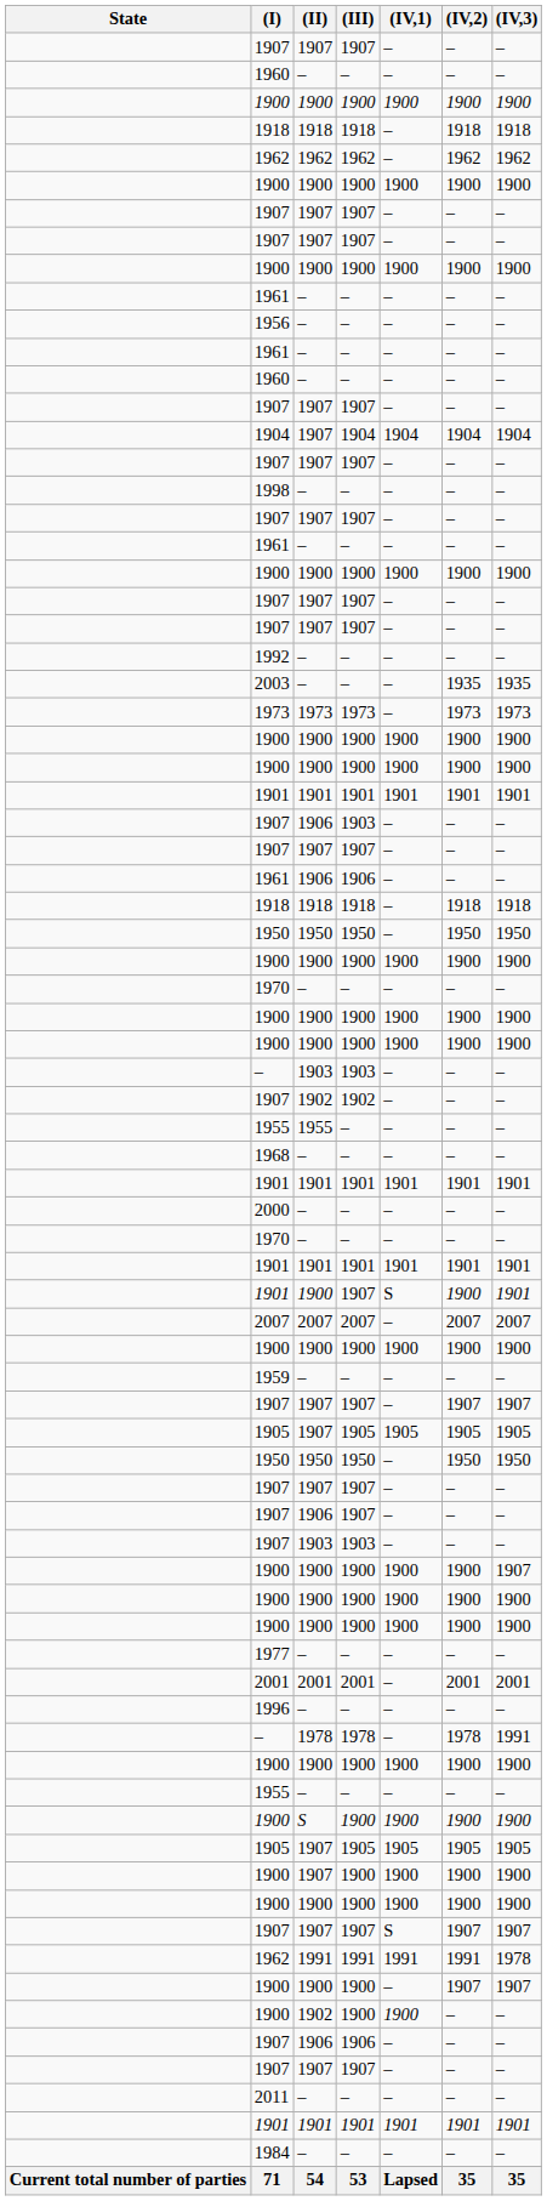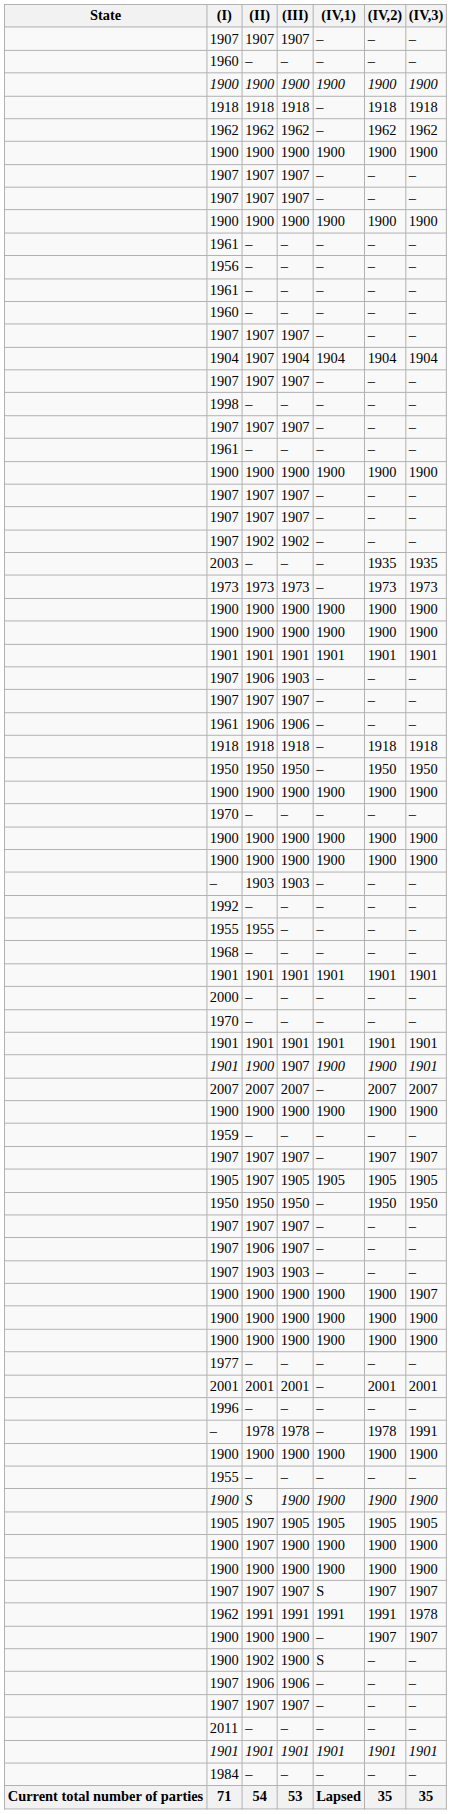rows swapped: 1907 / 1902 <-> 1992
1901 / 1900 | (IV,1): S -> 1900
1900 / 1902 | (IV,1): 1900 -> S
